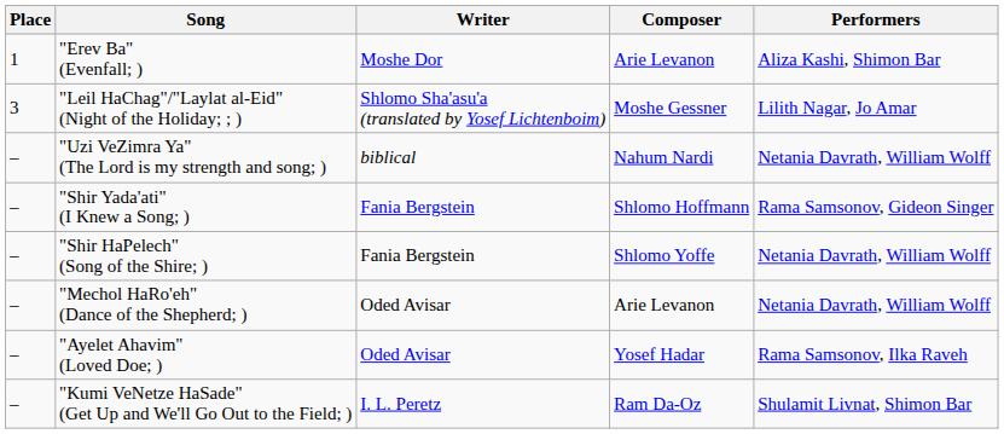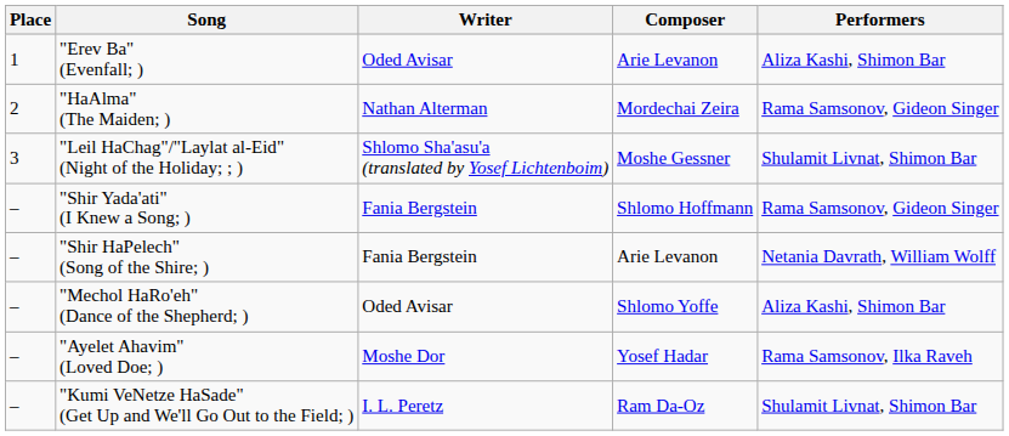"Erev Ba" (Evenfall; ) | Writer: Moshe Dor -> Oded Avisar
+ row: 2 | "HaAlma" (The Maiden; ) | Nathan Alterman | Mordechai Zeira | Rama Samsonov, Gideon Singer
"Leil HaChag"/"Laylat al-Eid" (Night of the Holiday; ; ) | Performers: Lilith Nagar, Jo Amar -> Shulamit Livnat, Shimon Bar
- row: – | "Uzi VeZimra Ya" (The Lord is my strength and song; ) | biblical | Nahum Nardi | Netania Davrath, William Wolff
"Shir HaPelech" (Song of the Shire; ) | Composer: Shlomo Yoffe -> Arie Levanon
"Mechol HaRo'eh" (Dance of the Shepherd; ) | Composer: Arie Levanon -> Shlomo Yoffe
"Mechol HaRo'eh" (Dance of the Shepherd; ) | Performers: Netania Davrath, William Wolff -> Aliza Kashi, Shimon Bar
"Ayelet Ahavim" (Loved Doe; ) | Writer: Oded Avisar -> Moshe Dor
